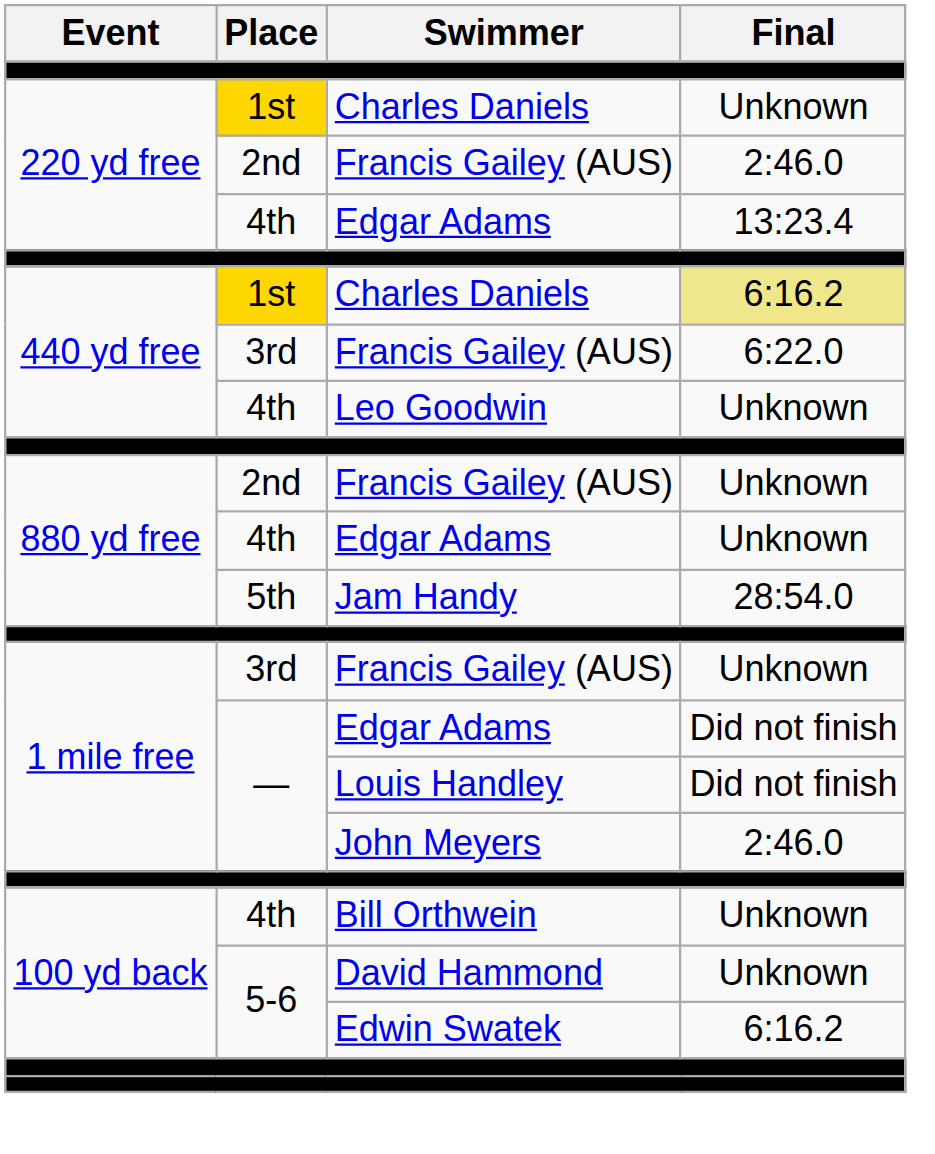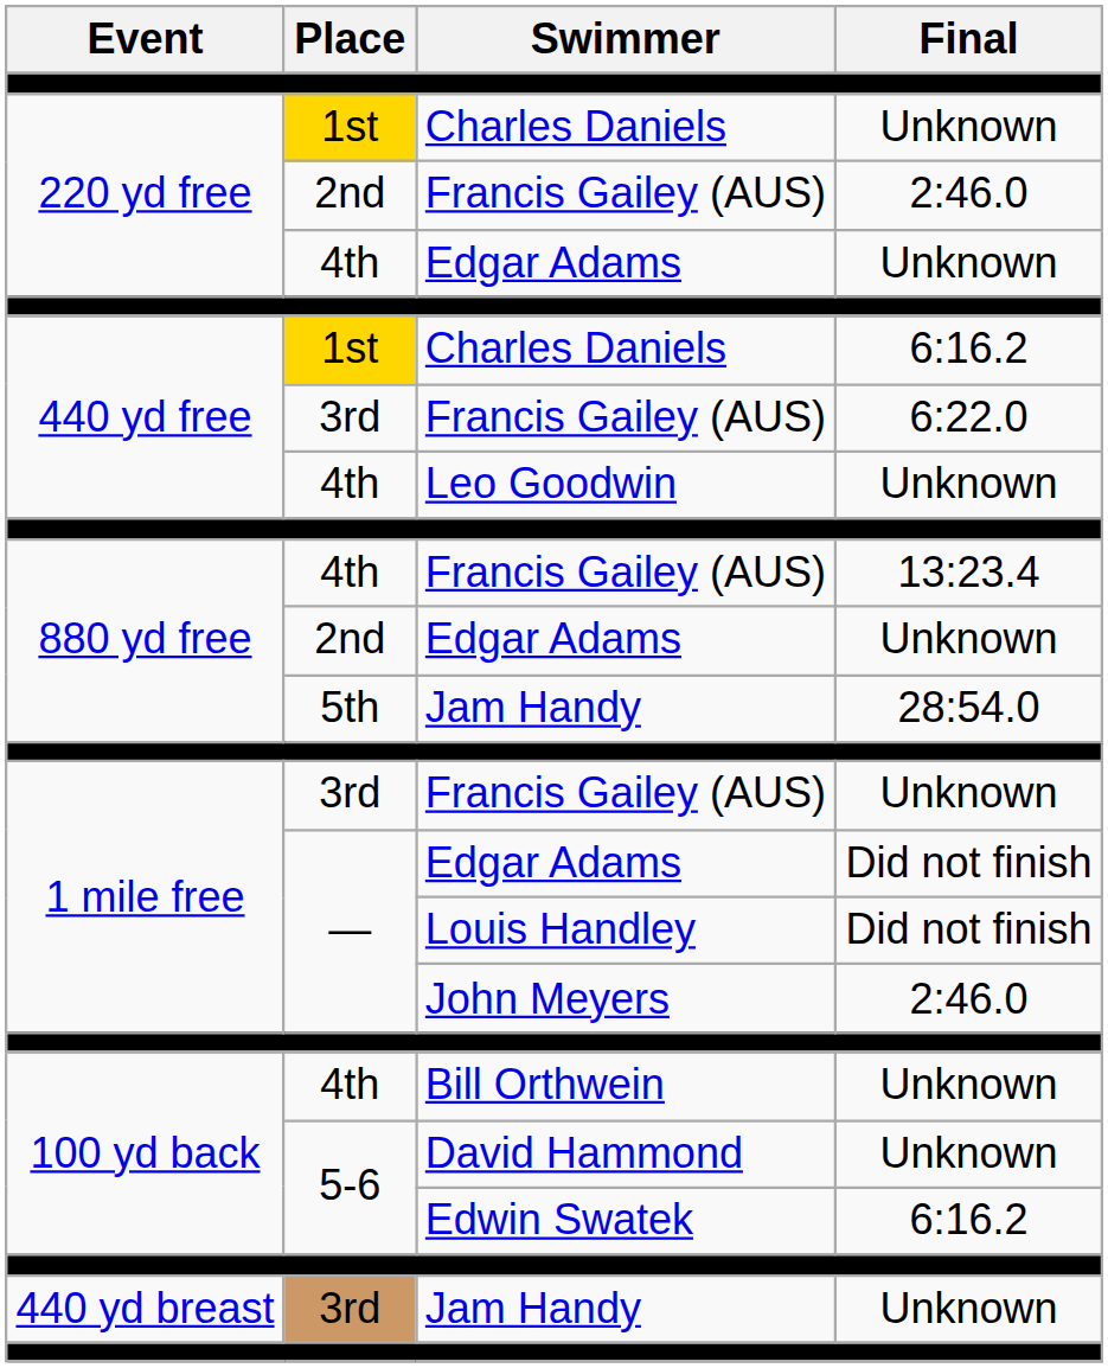220 yd free / Edgar Adams | Final: 13:23.4 -> Unknown
440 yd free / Charles Daniels | Final: khaki background -> no background
880 yd free / Francis Gailey (AUS) | Place: 2nd -> 4th
880 yd free / Francis Gailey (AUS) | Final: Unknown -> 13:23.4
880 yd free / Edgar Adams | Place: 4th -> 2nd
+ row: 440 yd breast | 3rd | Jam Handy | Unknown
